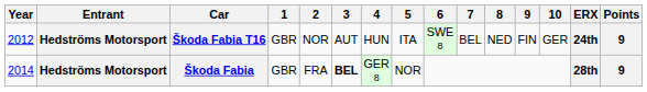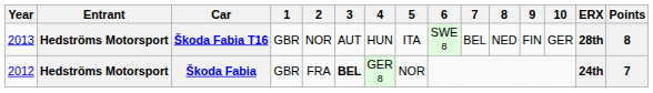Škoda Fabia T16 | Year: 2012 -> 2013
Škoda Fabia T16 | ERX: 24th -> 28th
Škoda Fabia T16 | Points: 9 -> 8
Škoda Fabia | Year: 2014 -> 2012
Škoda Fabia | ERX: 28th -> 24th
Škoda Fabia | Points: 9 -> 7
